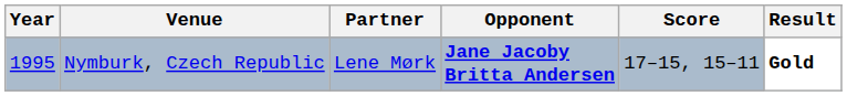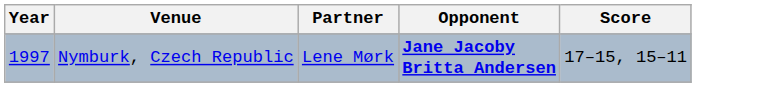- column: Result | Gold
Nymburk, Czech Republic | Year: 1995 -> 1997
